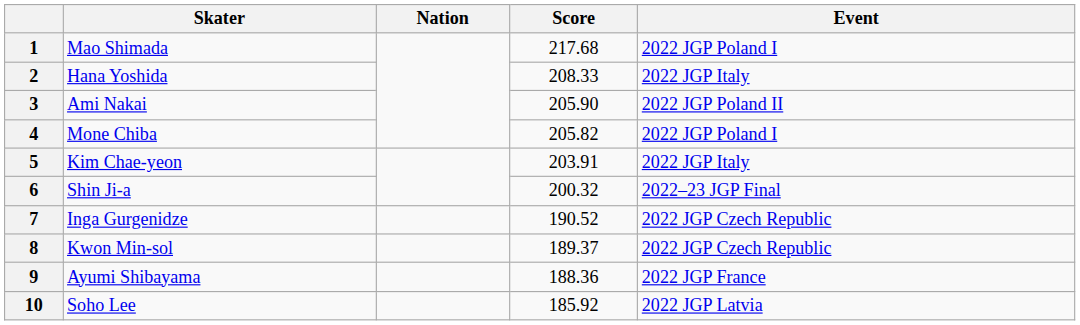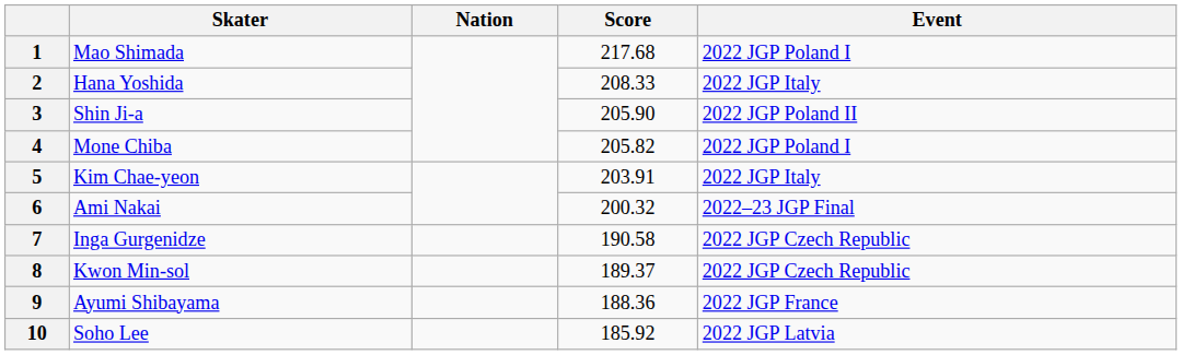3 | Skater: Ami Nakai -> Shin Ji-a
6 | Skater: Shin Ji-a -> Ami Nakai
7 | Score: 190.52 -> 190.58
